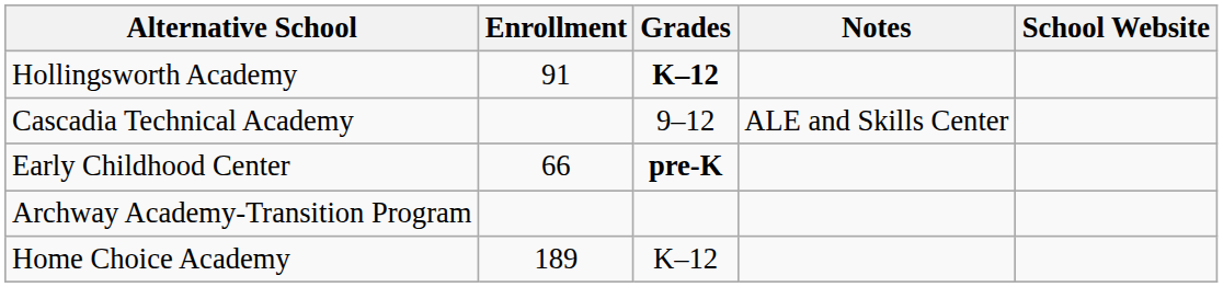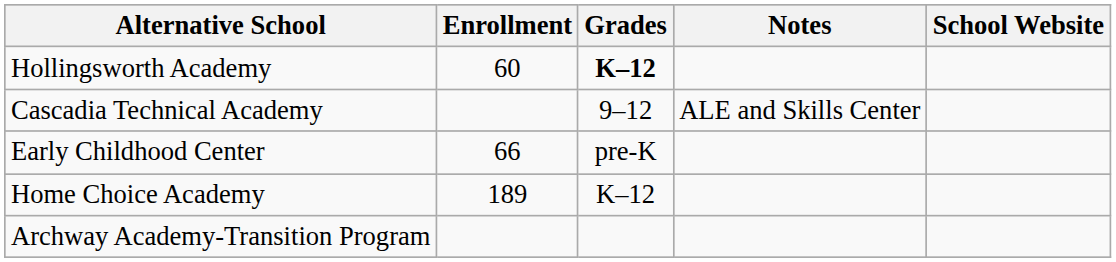Hollingsworth Academy | Enrollment: 91 -> 60
Early Childhood Center | Grades: bold -> normal
rows swapped: Home Choice Academy <-> Archway Academy-Transition Program
